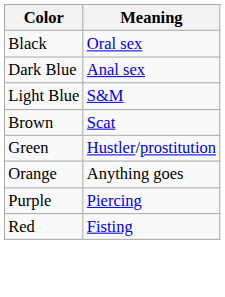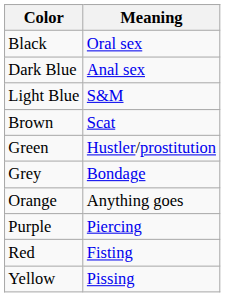+ row: Grey | Bondage
+ row: Yellow | Pissing
